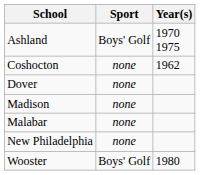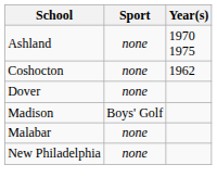Ashland | Sport: Boys' Golf -> none
Madison | Sport: none -> Boys' Golf
- row: Wooster | Boys' Golf | 1980
